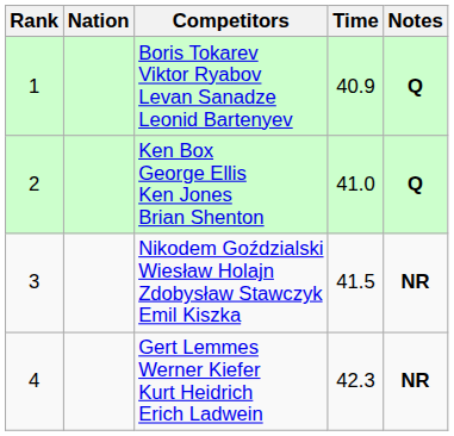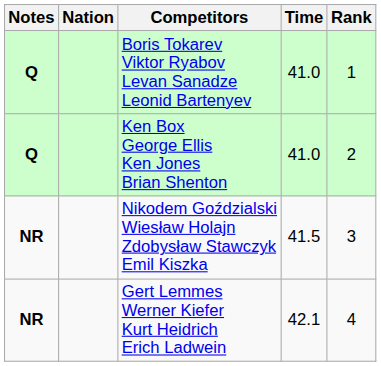columns swapped: Rank <-> Notes
Boris Tokarev Viktor Ryabov Levan Sanadze Leonid Bartenyev | Time: 40.9 -> 41.0
Gert Lemmes Werner Kiefer Kurt Heidrich Erich Ladwein | Time: 42.3 -> 42.1
